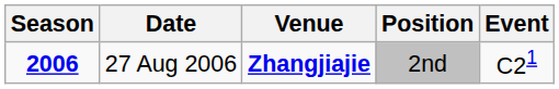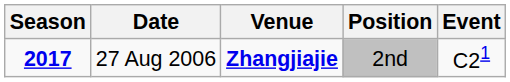27 Aug 2006 | Season: 2006 -> 2017
